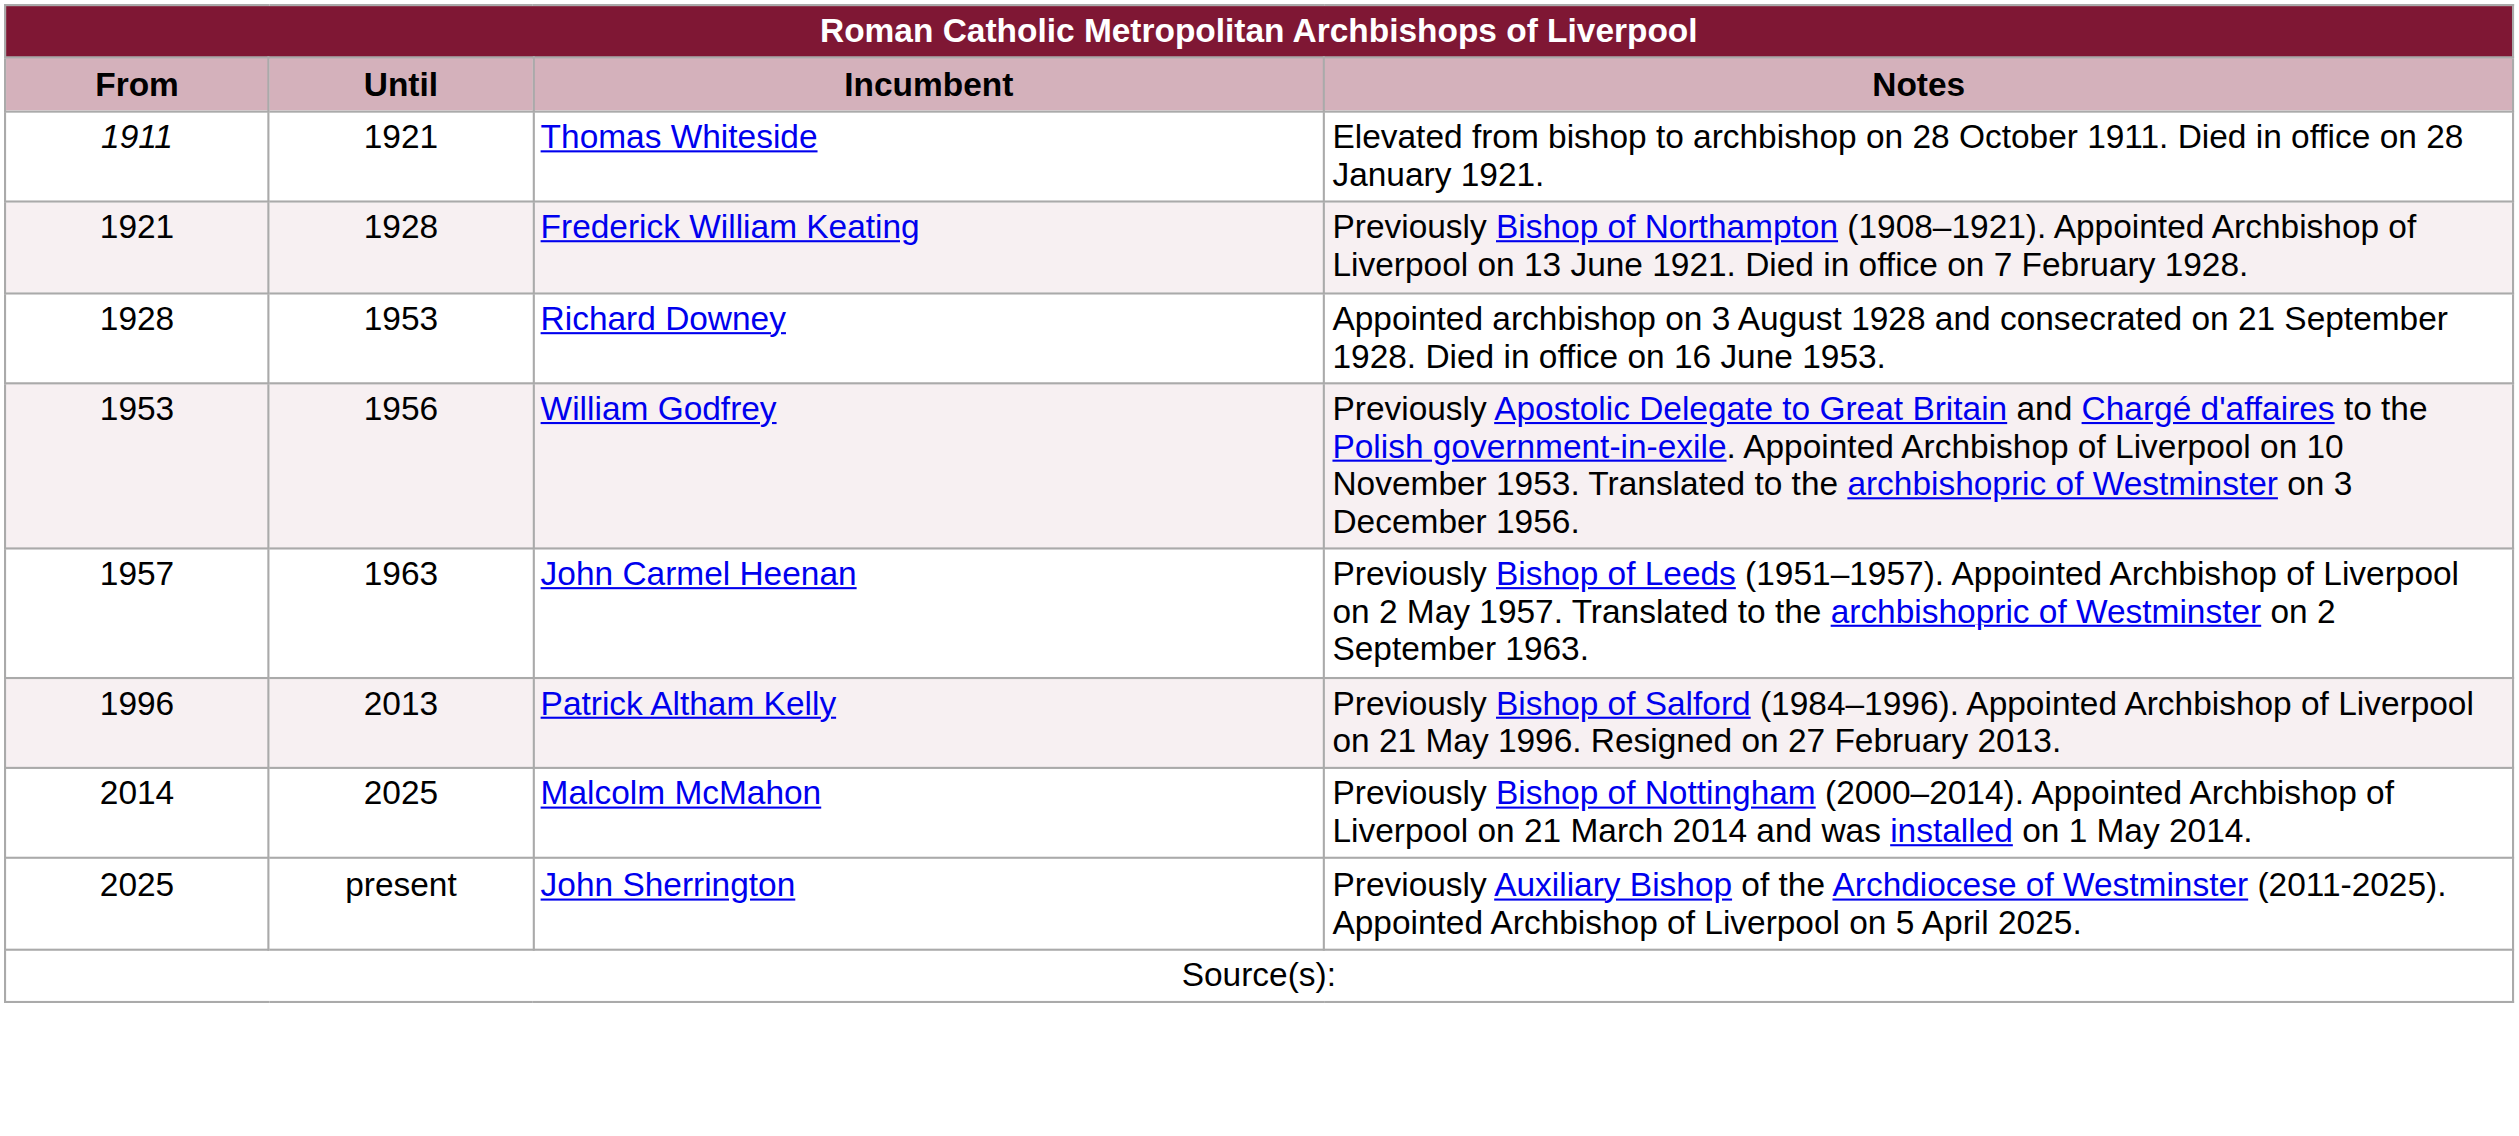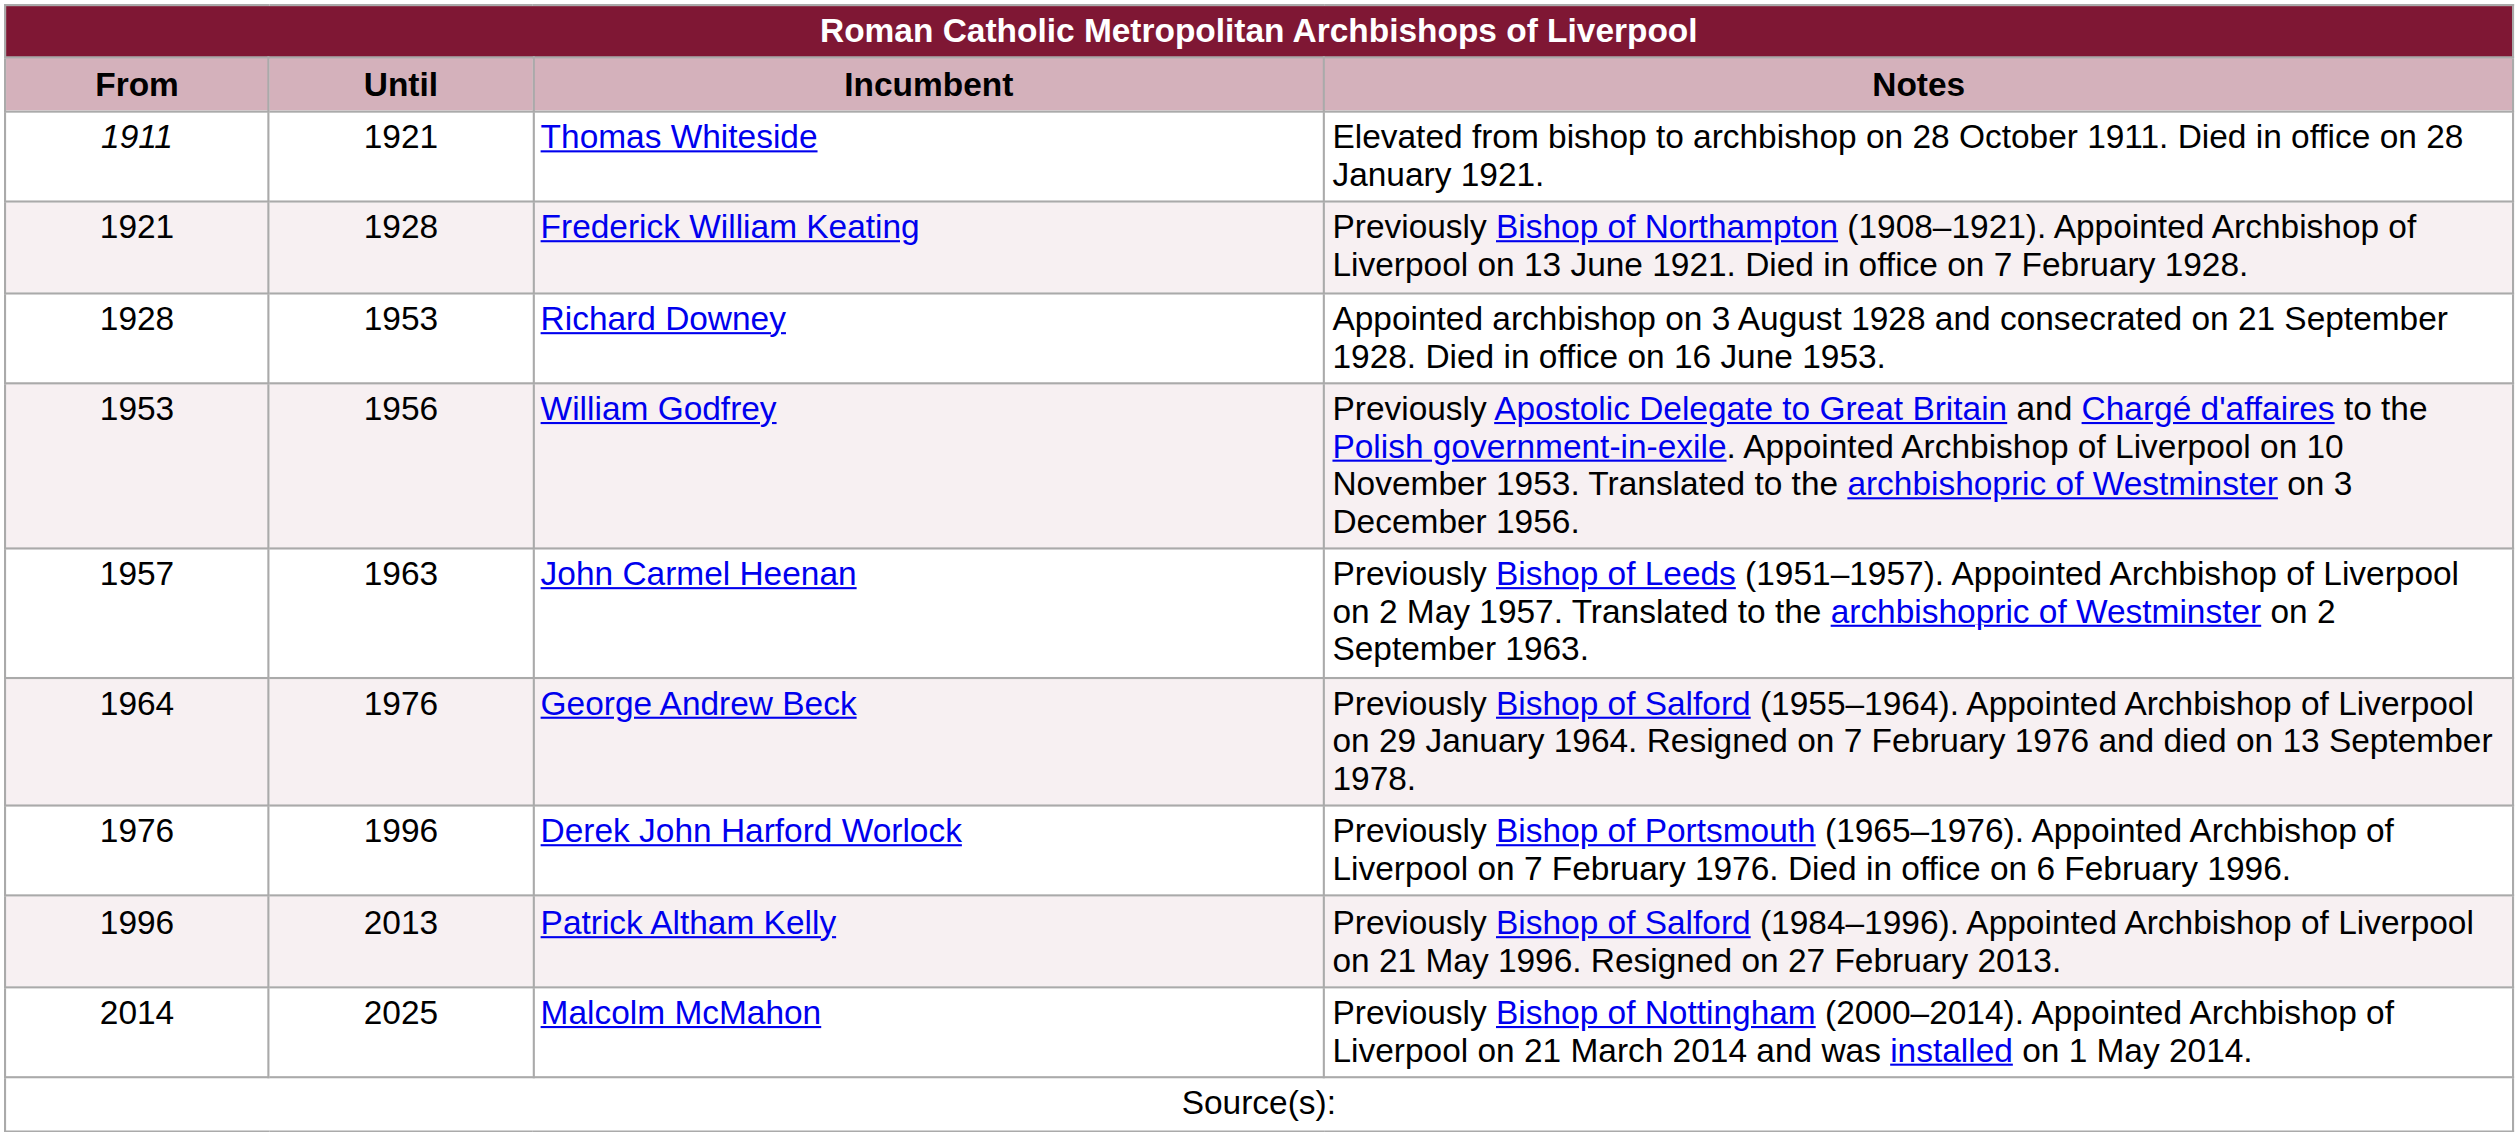+ row: 1964 | 1976 | George Andrew Beck | Previously Bishop of Salford (1955–1964). Appointed Archbishop of Liverpool on 29 January 1964. Resigned on 7 February 1976 and died on 13 September 1978.
+ row: 1976 | 1996 | Derek John Harford Worlock | Previously Bishop of Portsmouth (1965–1976). Appointed Archbishop of Liverpool on 7 February 1976. Died in office on 6 February 1996.
- row: 2025 | present | John Sherrington | Previously Auxiliary Bishop of the Archdiocese of Westminster (2011-2025). Appointed Archbishop of Liverpool on 5 April 2025.
